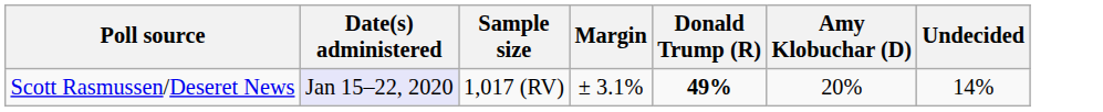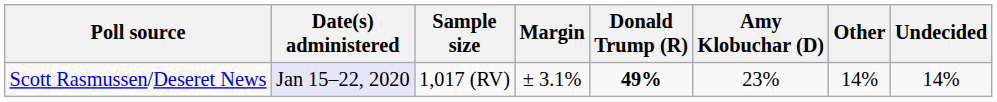+ column: Other | 14%
Scott Rasmussen/Deseret News | Amy Klobuchar (D): 20% -> 23%
